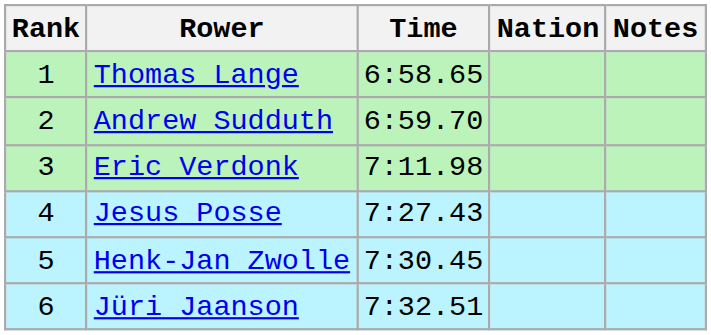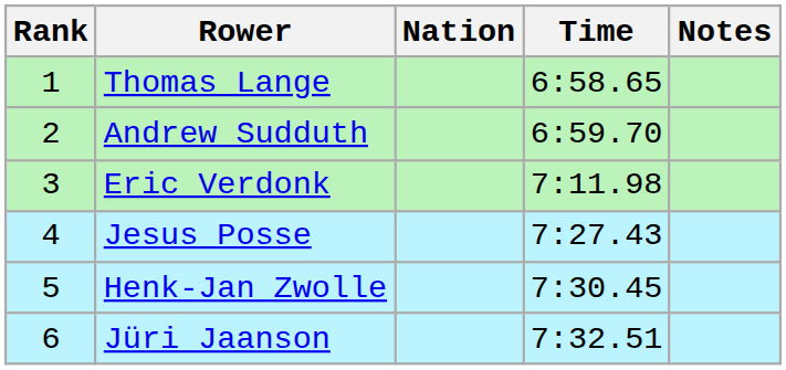columns swapped: Nation <-> Time
